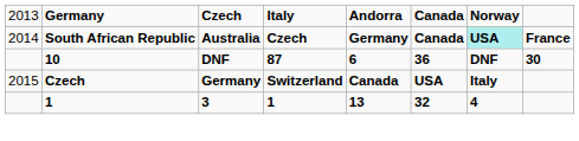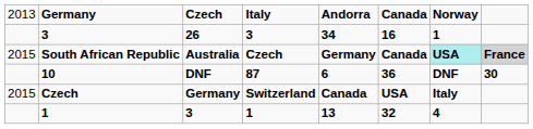+ row: 3 | 26 | 3 | 34 | 16 | 1
Australia | column 1: 2014 -> 2015
Australia | column 8: no background -> lightgrey background
